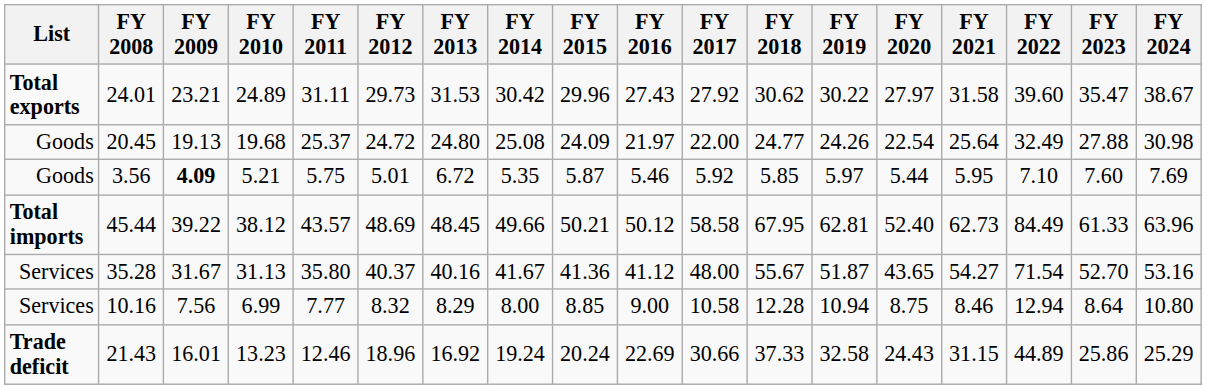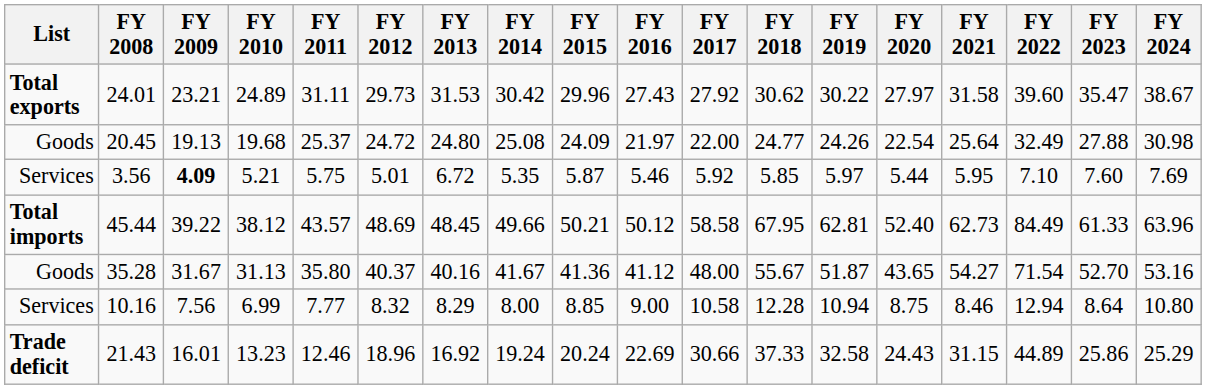3.56 | List: Goods -> Services
35.28 | List: Services -> Goods
